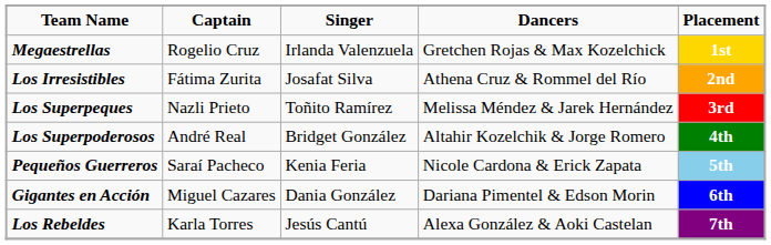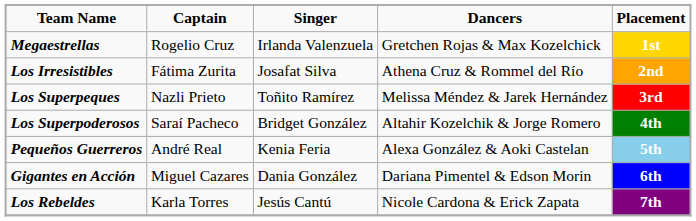Los Superpoderosos | Captain: André Real -> Saraí Pacheco
Pequeños Guerreros | Captain: Saraí Pacheco -> André Real
Pequeños Guerreros | Dancers: Nicole Cardona & Erick Zapata -> Alexa González & Aoki Castelan
Los Rebeldes | Dancers: Alexa González & Aoki Castelan -> Nicole Cardona & Erick Zapata
